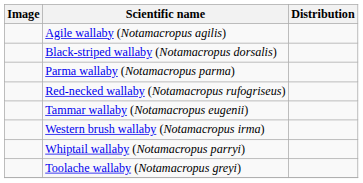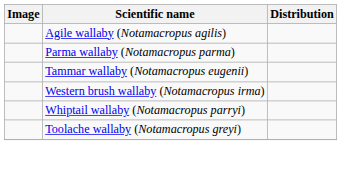- row: Black-striped wallaby (Notamacropus dorsalis)
- row: Red-necked wallaby (Notamacropus rufogriseus)
